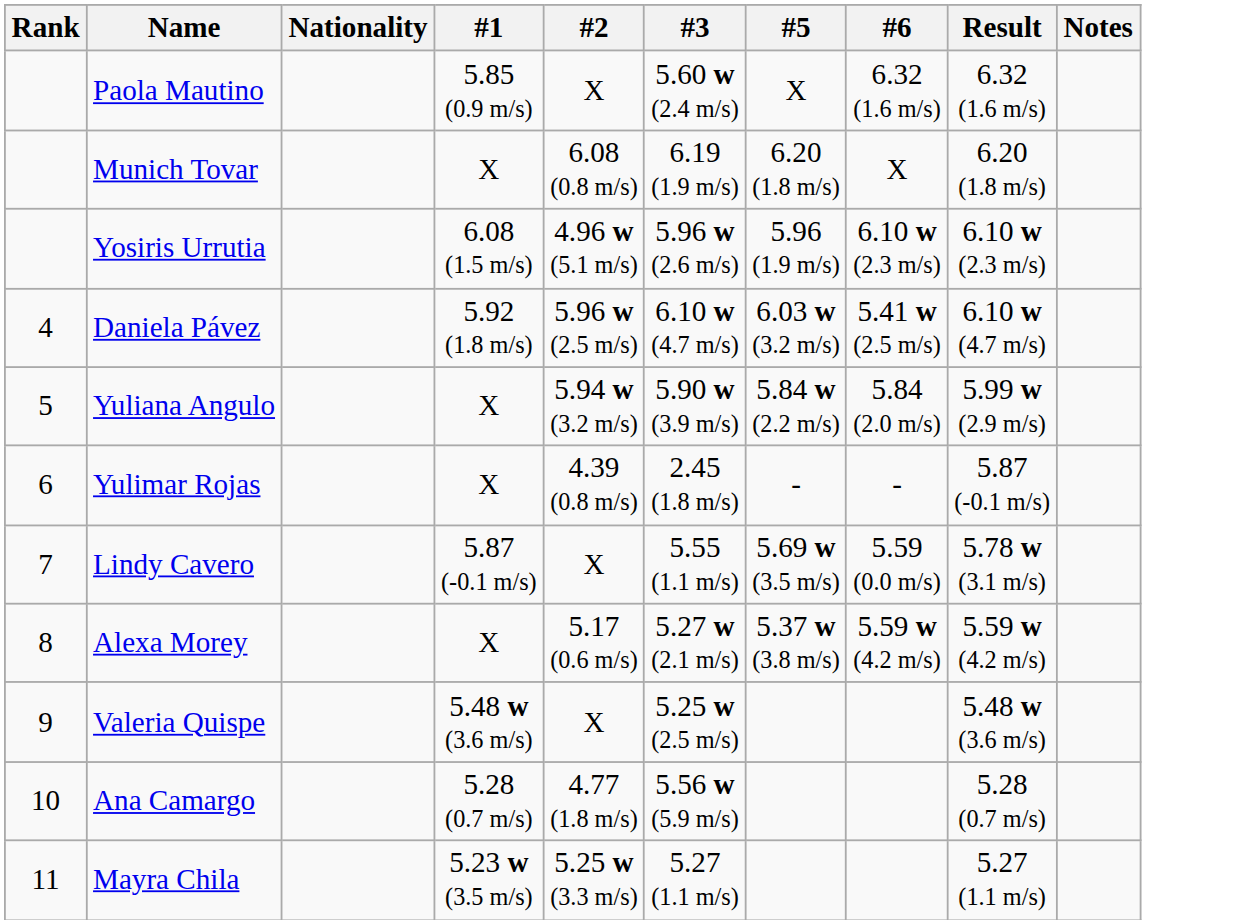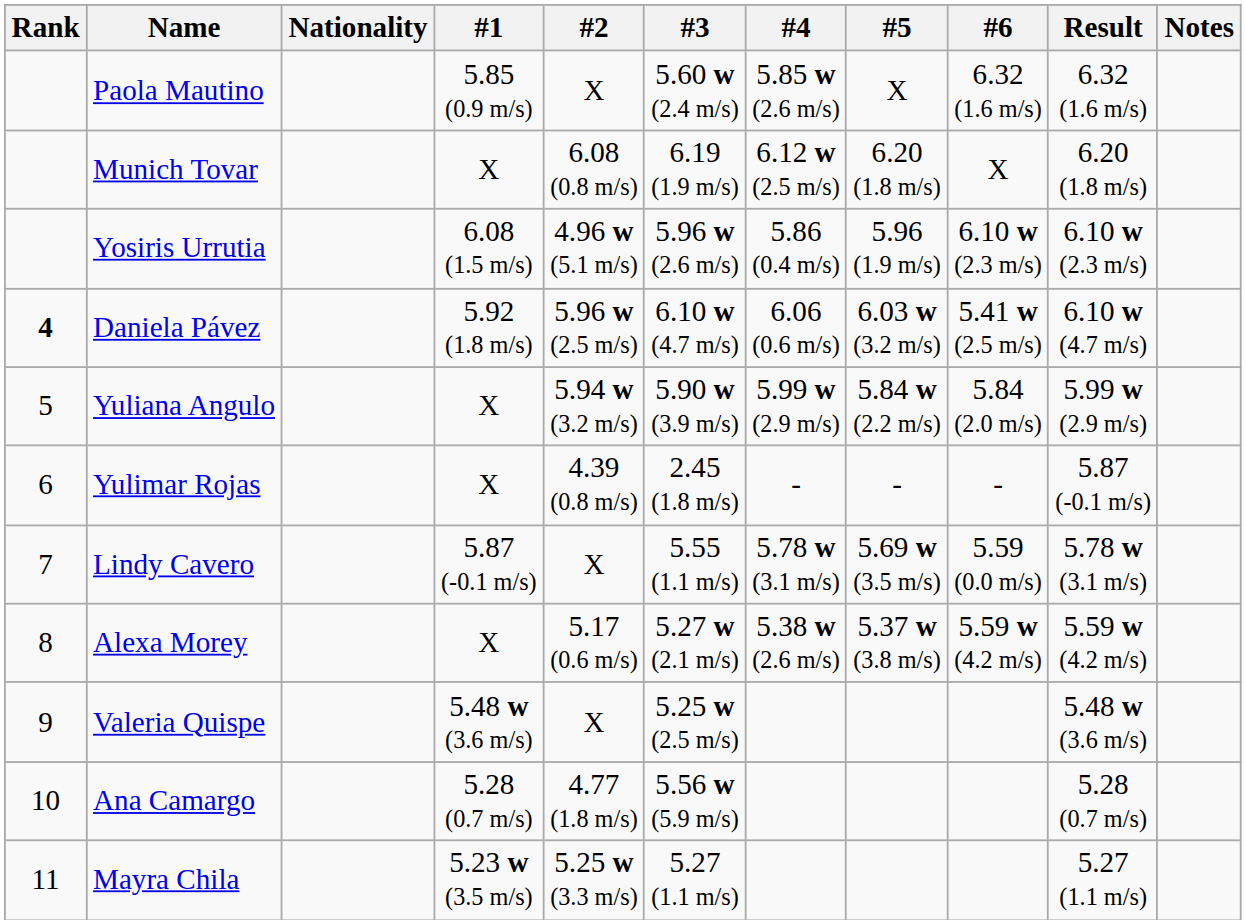+ column: #4 | 5.85 w (2.6 m/s) | 6.12 w (2.5 m/s) | 5.86 (0.4 m/s) | 6.06 (0.6 m/s) | 5.99 w (2.9 m/s) | - | 5.78 w (3.1 m/s) | 5.38 w (2.6 m/s)
Daniela Pávez | Rank: normal -> bold
